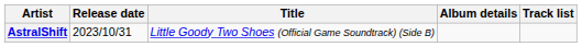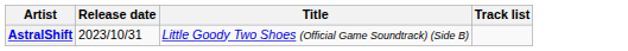- column: Album details
